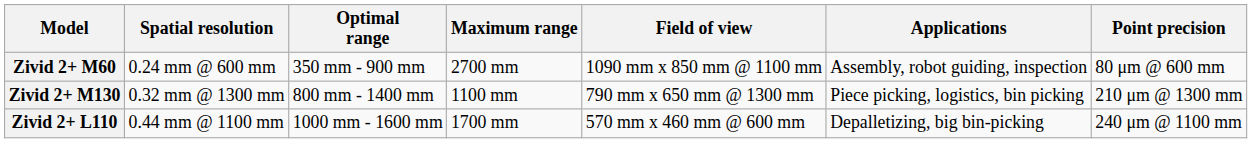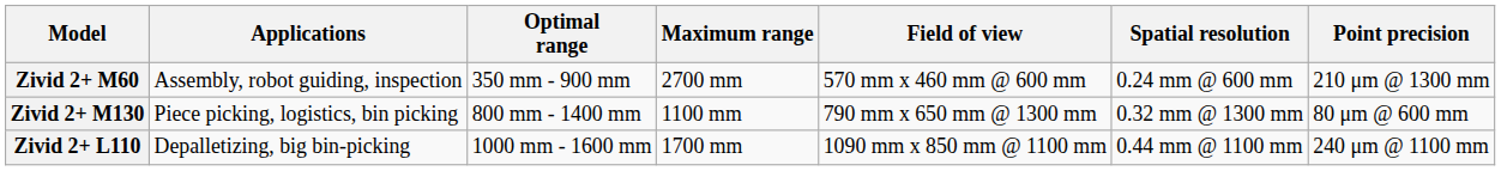columns swapped: Applications <-> Spatial resolution
Zivid 2+ M60 | Field of view: 1090 mm x 850 mm @ 1100 mm -> 570 mm x 460 mm @ 600 mm
Zivid 2+ M60 | Point precision: 80 μm @ 600 mm -> 210 μm @ 1300 mm
Zivid 2+ M130 | Point precision: 210 μm @ 1300 mm -> 80 μm @ 600 mm
Zivid 2+ L110 | Field of view: 570 mm x 460 mm @ 600 mm -> 1090 mm x 850 mm @ 1100 mm
